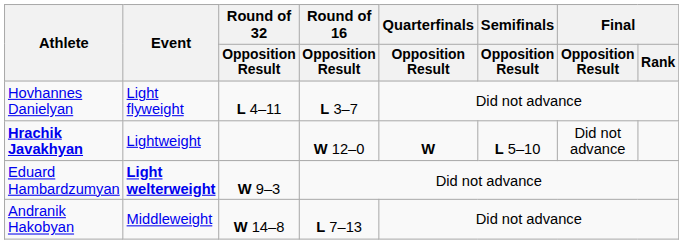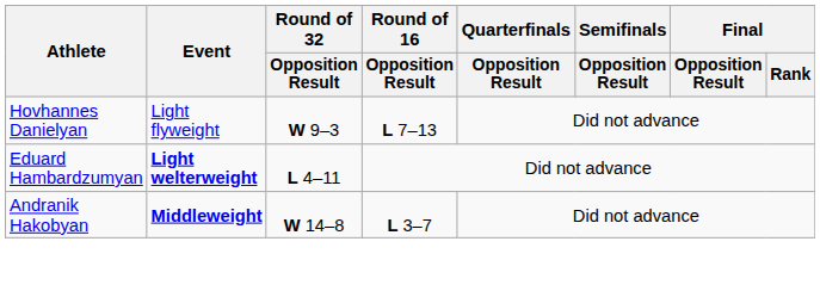Hovhannes Danielyan | Round of 32 / Opposition Result: L 4–11 -> W 9–3
Hovhannes Danielyan | Round of 16 / Opposition Result: L 3–7 -> L 7–13
- row: Hrachik Javakhyan | Lightweight | W 12–0 | W | L 5–10 | Did not advance
Eduard Hambardzumyan | Round of 32 / Opposition Result: W 9–3 -> L 4–11
Andranik Hakobyan | Event: normal -> bold
Andranik Hakobyan | Round of 16 / Opposition Result: L 7–13 -> L 3–7
